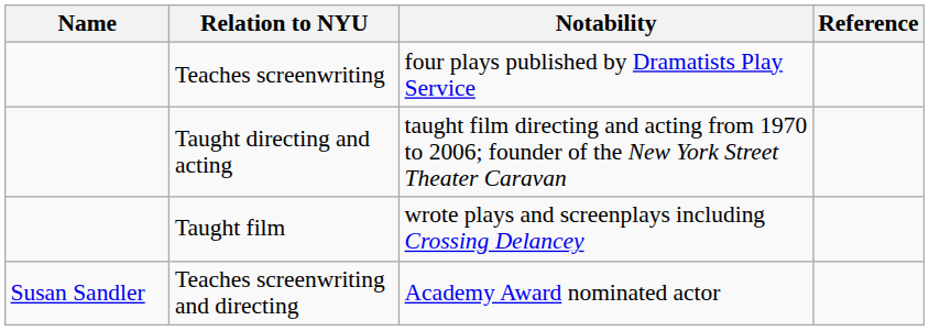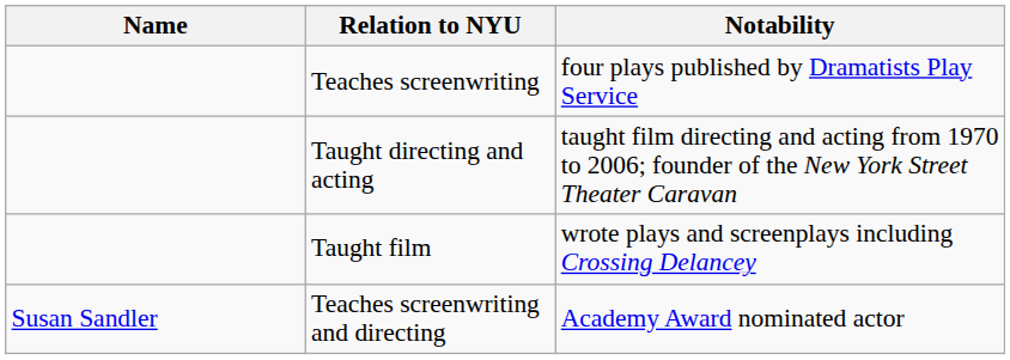- column: Reference
